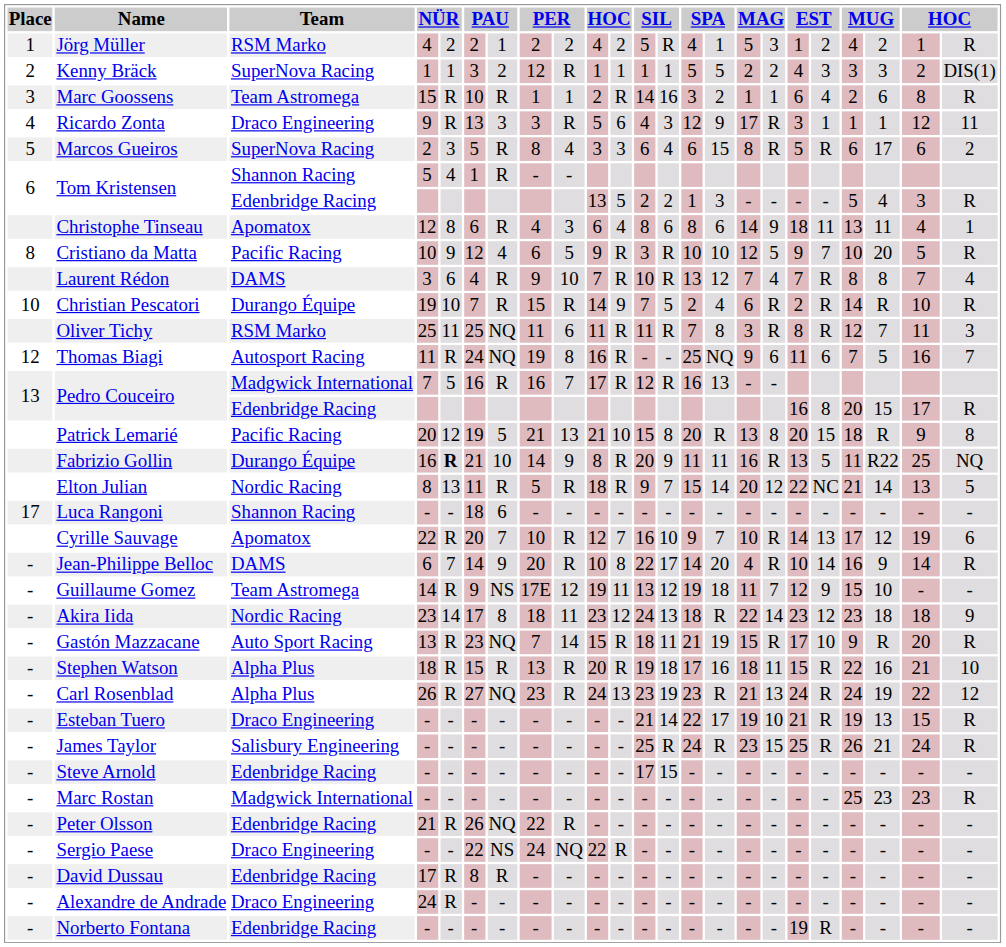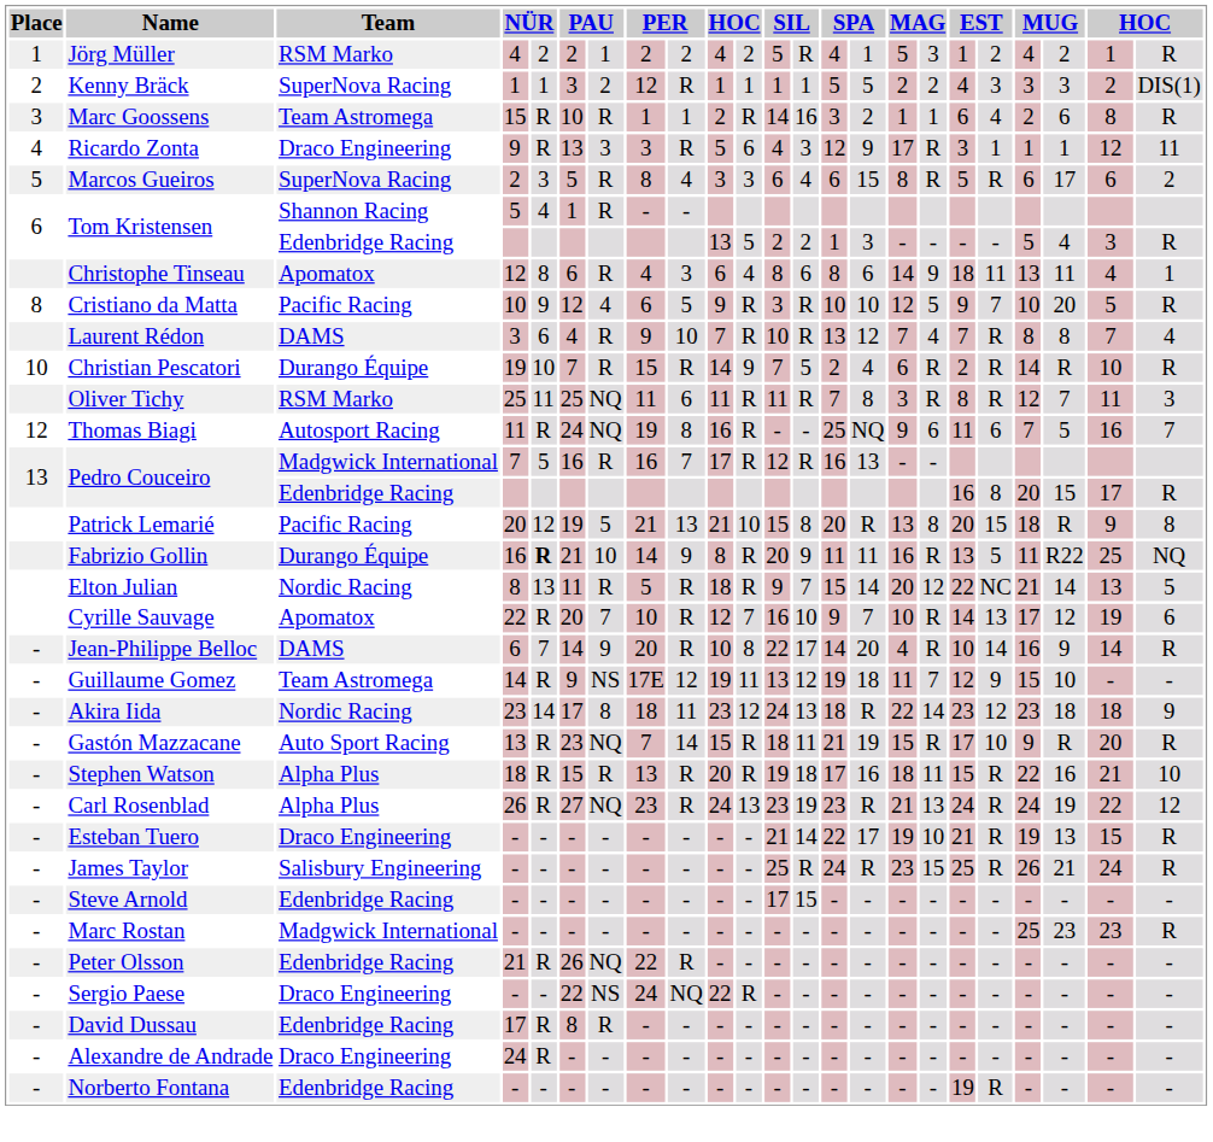- row: 17 | Luca Rangoni | Shannon Racing | - | - | 18 | 6 | - | - | - | - | - | - | - | - | - | - | - | - | - | - | - | -
